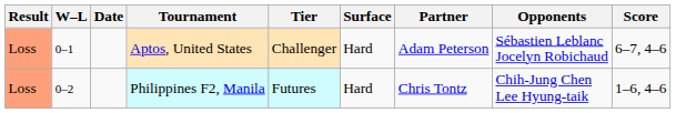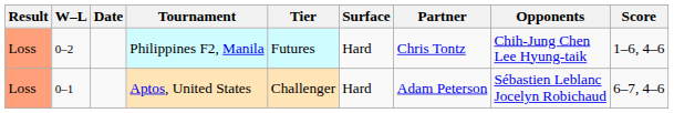rows swapped: Aptos, United States <-> Philippines F2, Manila
